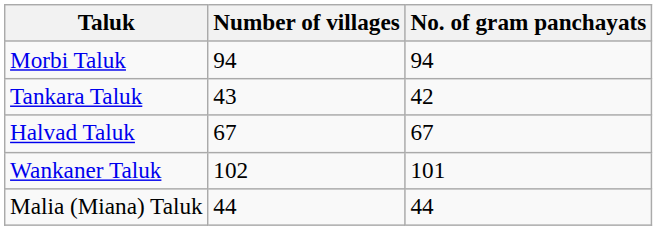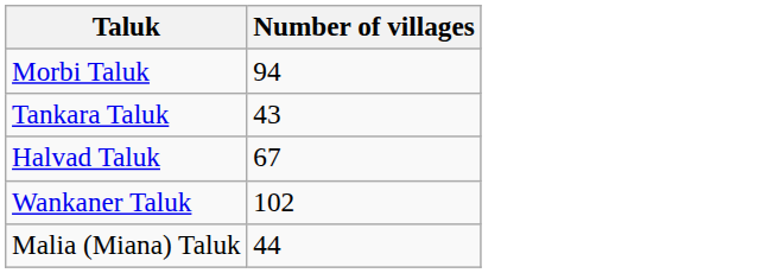- column: No. of gram panchayats | 94 | 42 | 67 | 101 | 44
